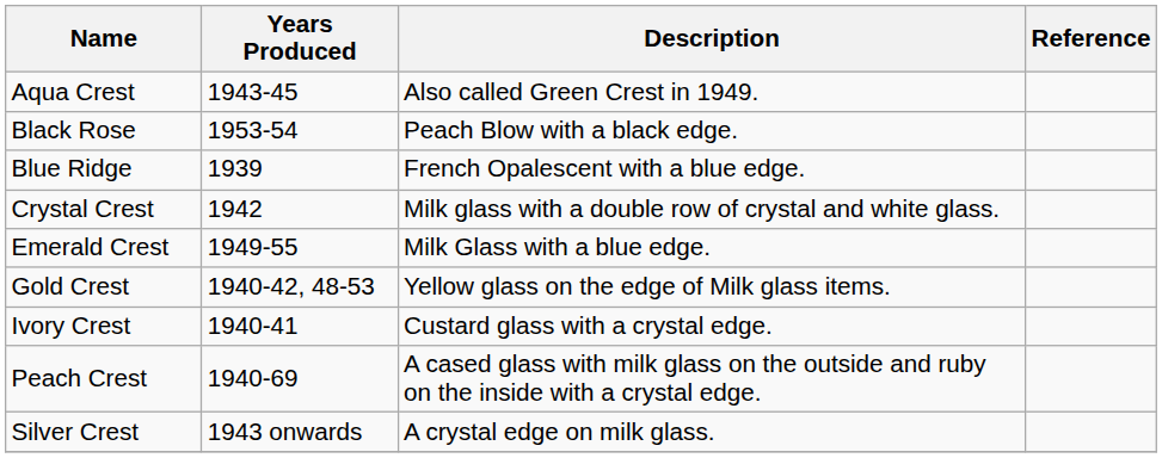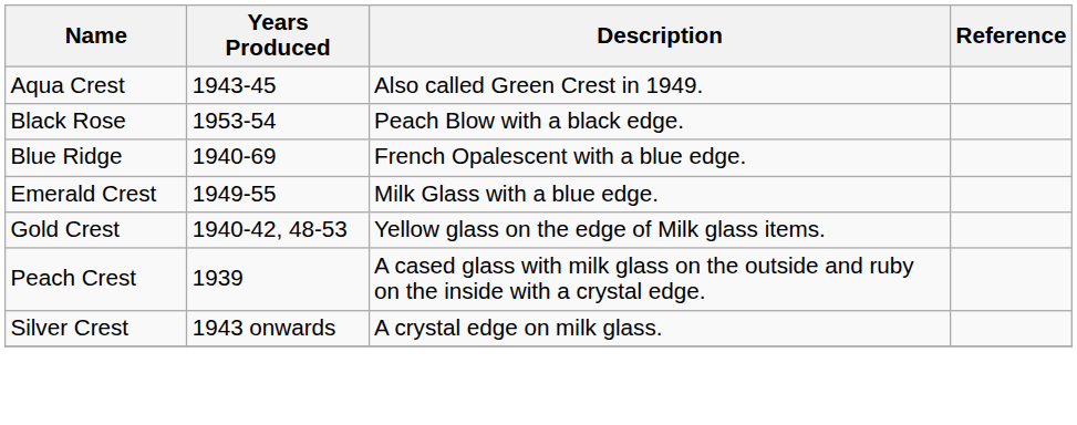Blue Ridge | Years Produced: 1939 -> 1940-69
- row: Crystal Crest | 1942 | Milk glass with a double row of crystal and white glass.
- row: Ivory Crest | 1940-41 | Custard glass with a crystal edge.
Peach Crest | Years Produced: 1940-69 -> 1939
